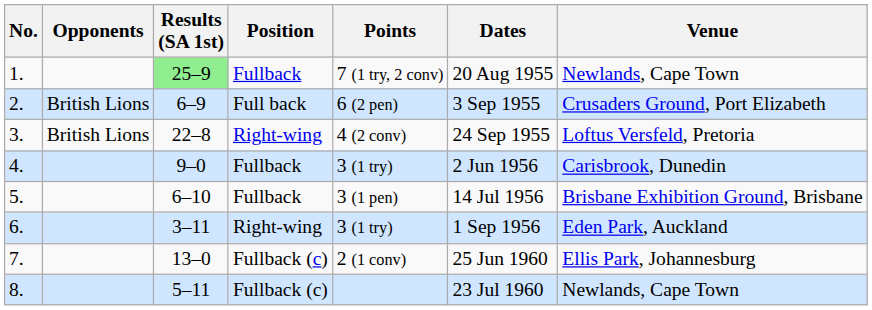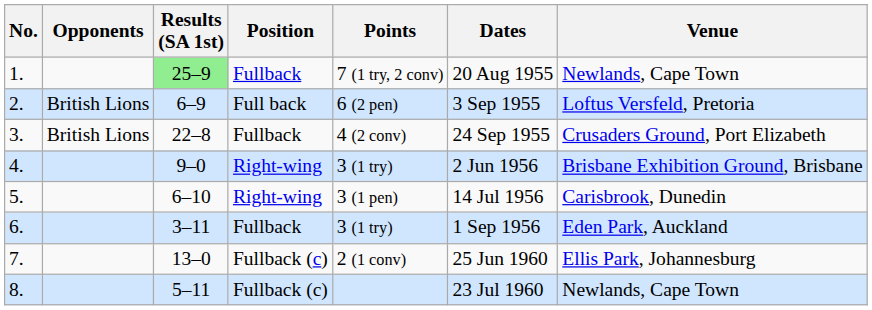2. | Venue: Crusaders Ground, Port Elizabeth -> Loftus Versfeld, Pretoria
3. | Position: Right-wing -> Fullback
3. | Venue: Loftus Versfeld, Pretoria -> Crusaders Ground, Port Elizabeth
4. | Position: Fullback -> Right-wing
4. | Venue: Carisbrook, Dunedin -> Brisbane Exhibition Ground, Brisbane
5. | Position: Fullback -> Right-wing
5. | Venue: Brisbane Exhibition Ground, Brisbane -> Carisbrook, Dunedin
6. | Position: Right-wing -> Fullback
